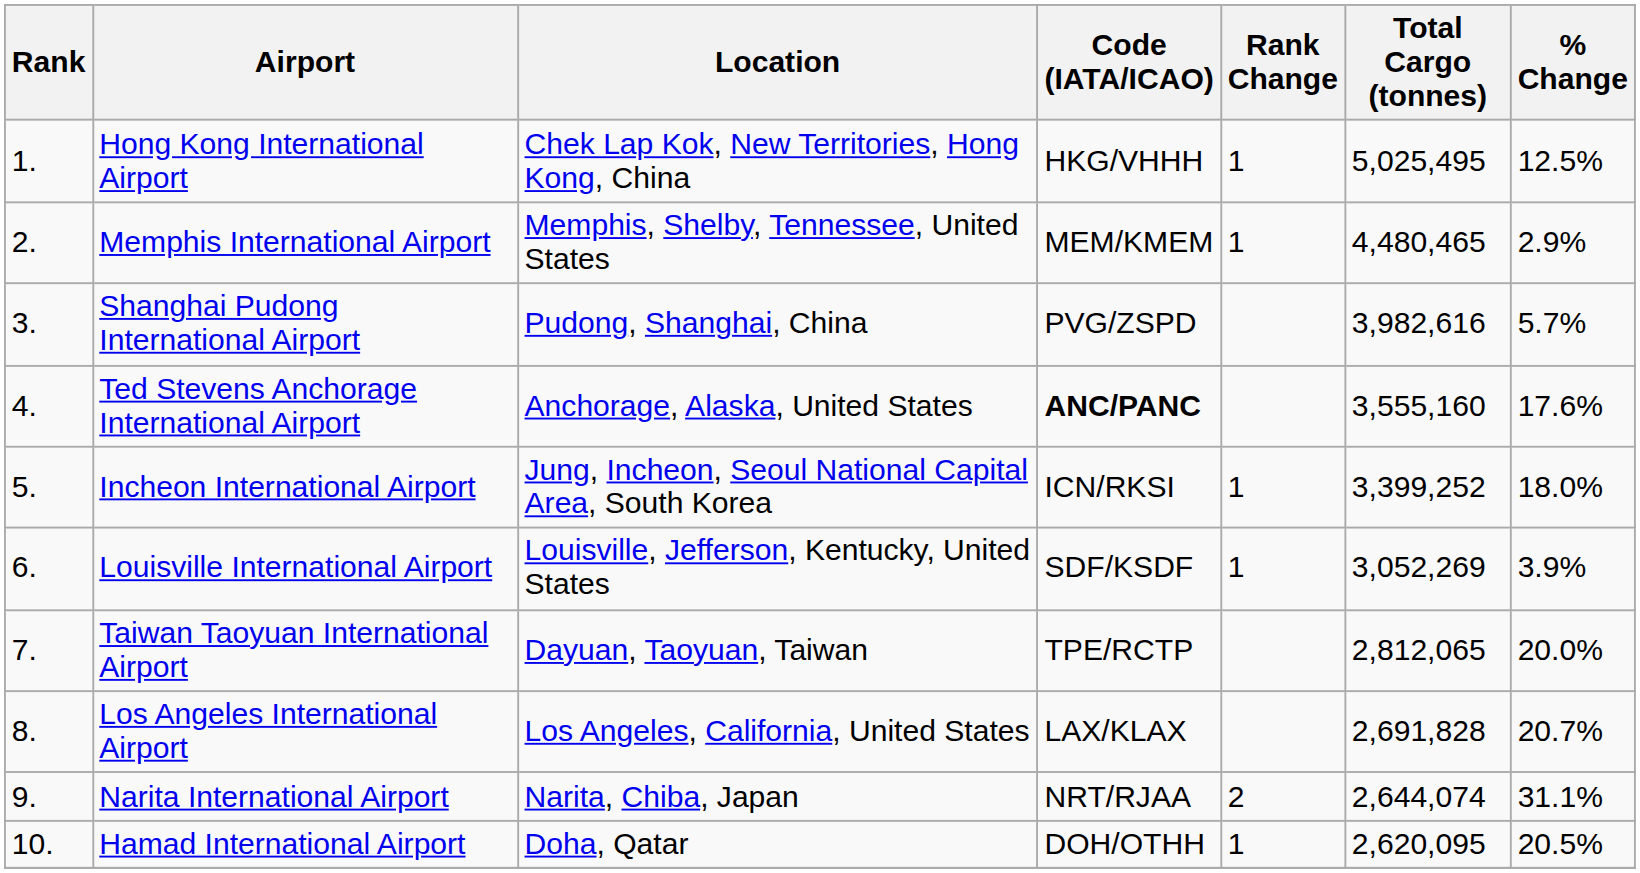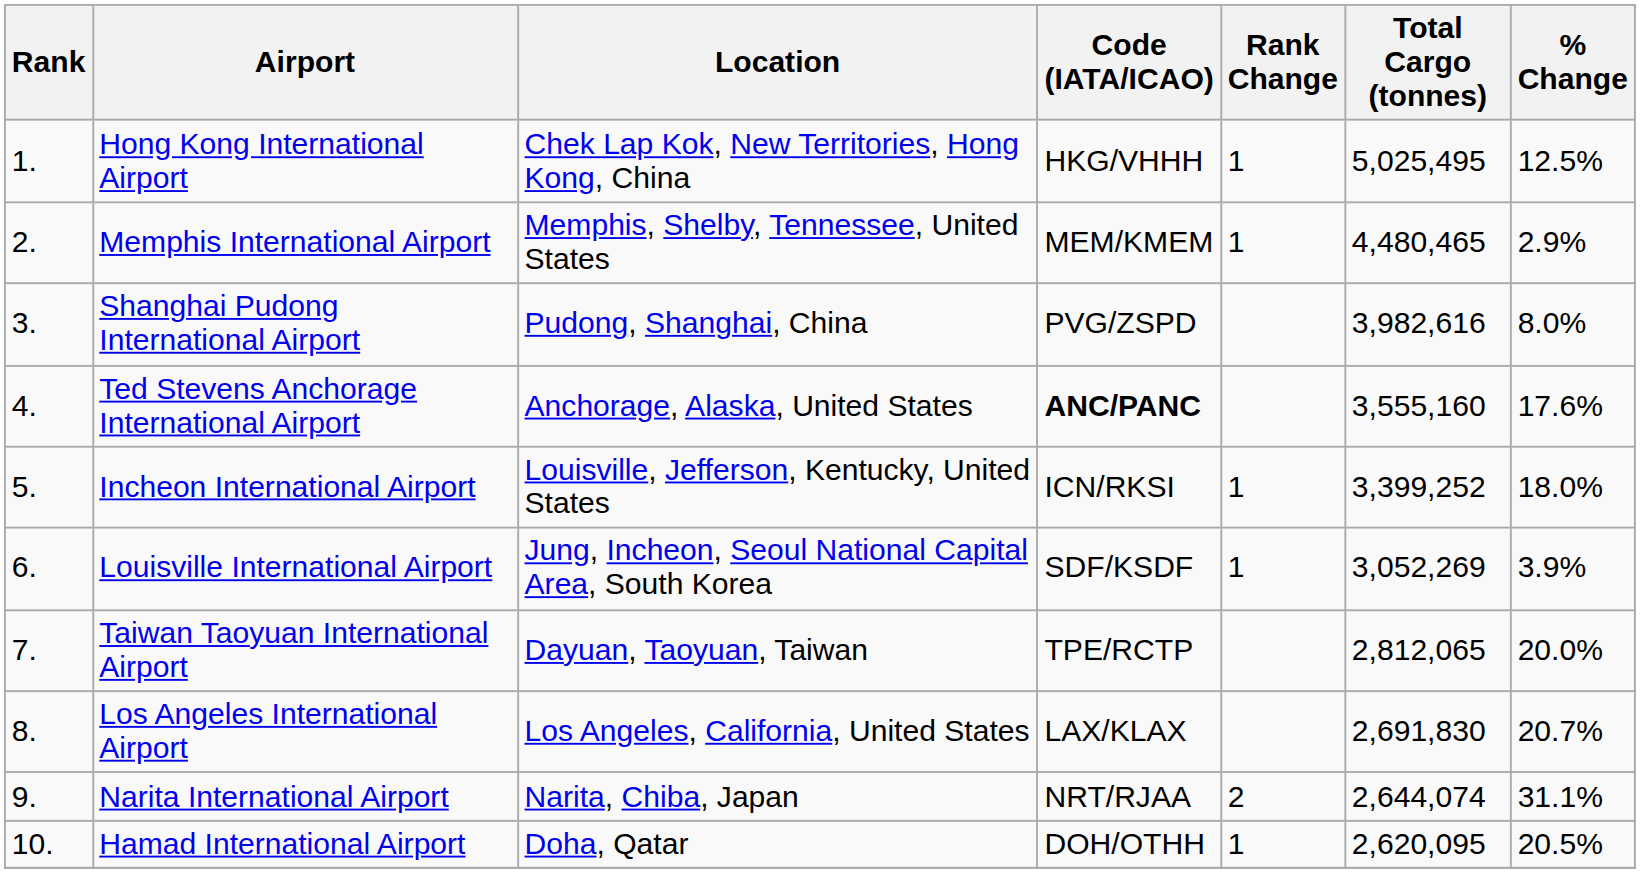Shanghai Pudong International Airport | % Change: 5.7% -> 8.0%
Incheon International Airport | Location: Jung, Incheon, Seoul National Capital Area, South Korea -> Louisville, Jefferson, Kentucky, United States
Louisville International Airport | Location: Louisville, Jefferson, Kentucky, United States -> Jung, Incheon, Seoul National Capital Area, South Korea
Los Angeles International Airport | Total Cargo (tonnes): 2,691,828 -> 2,691,830
